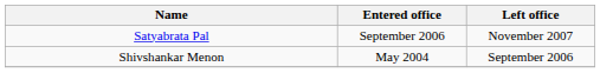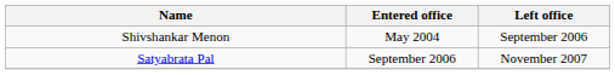rows swapped: Shivshankar Menon <-> Satyabrata Pal
